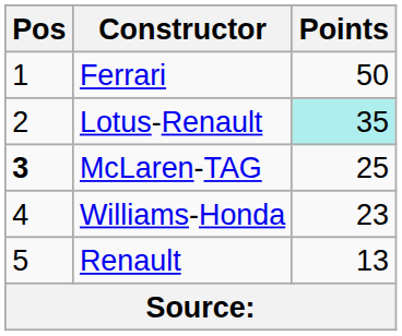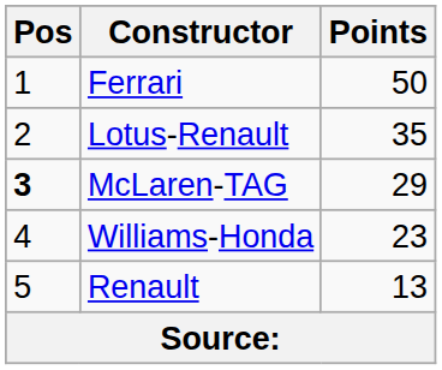Lotus-Renault | Points: paleturquoise background -> no background
McLaren-TAG | Points: 25 -> 29
